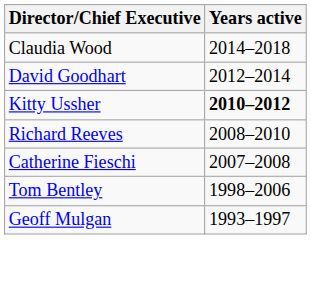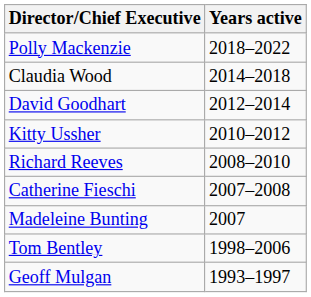+ row: Polly Mackenzie | 2018–2022
Kitty Ussher | Years active: bold -> normal
+ row: Madeleine Bunting | 2007
